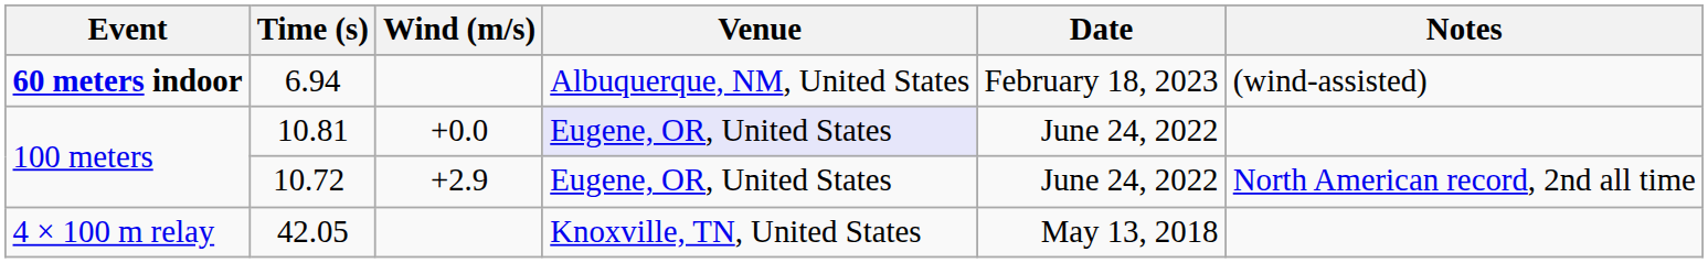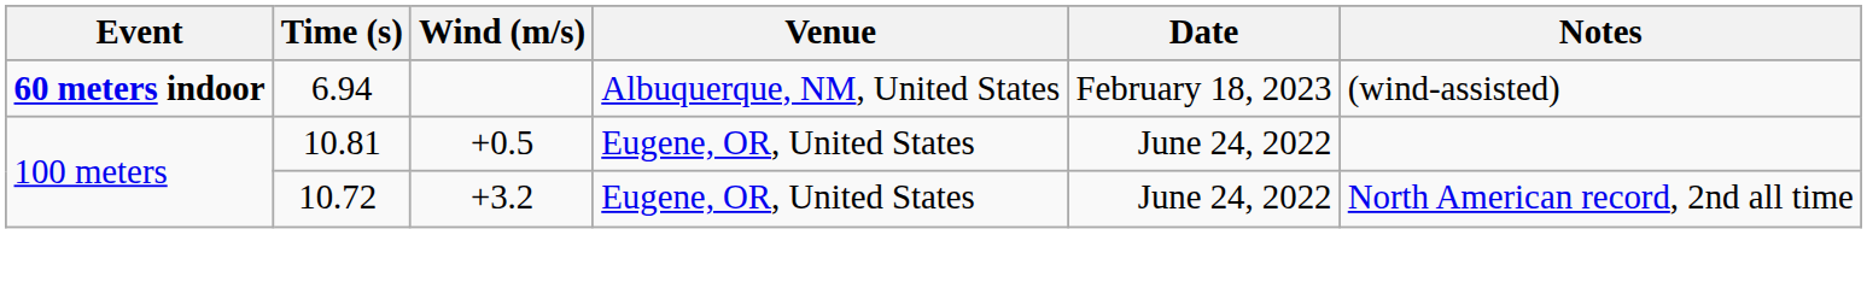10.81 | Wind (m/s): +0.0 -> +0.5
10.81 | Venue: lavender background -> no background
10.72 | Wind (m/s): +2.9 -> +3.2
- row: 4 × 100 m relay | 42.05 | Knoxville, TN, United States | May 13, 2018
